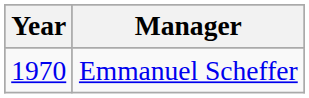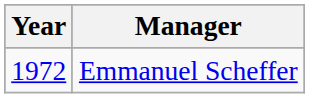Emmanuel Scheffer | Year: 1970 -> 1972
